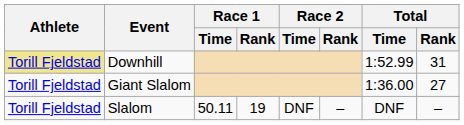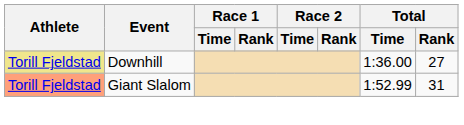Downhill | Total / Time: 1:52.99 -> 1:36.00
Downhill | Total / Rank: 31 -> 27
Giant Slalom | Athlete: no background -> lightsalmon background
Giant Slalom | Total / Time: 1:36.00 -> 1:52.99
Giant Slalom | Total / Rank: 27 -> 31
- row: Torill Fjeldstad | Slalom | 50.11 | 19 | DNF | – | DNF | –
